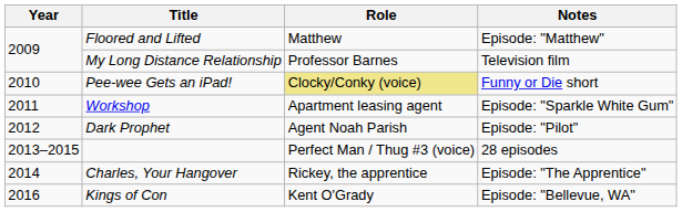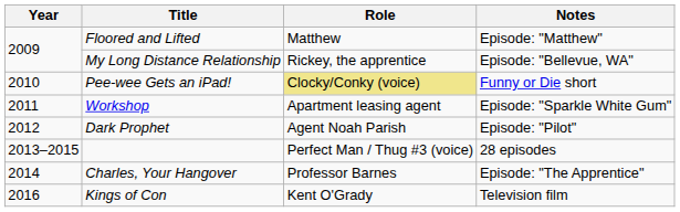My Long Distance Relationship | Role: Professor Barnes -> Rickey, the apprentice
My Long Distance Relationship | Notes: Television film -> Episode: "Bellevue, WA"
Charles, Your Hangover | Role: Rickey, the apprentice -> Professor Barnes
Kings of Con | Notes: Episode: "Bellevue, WA" -> Television film
